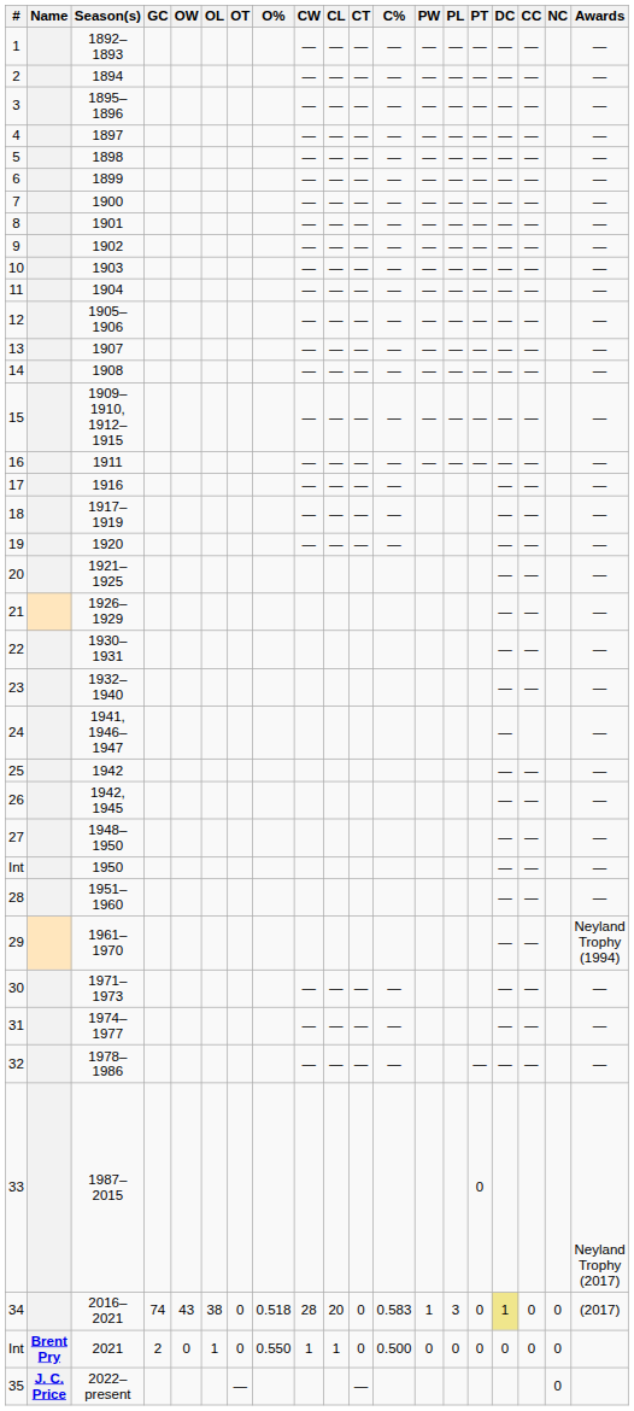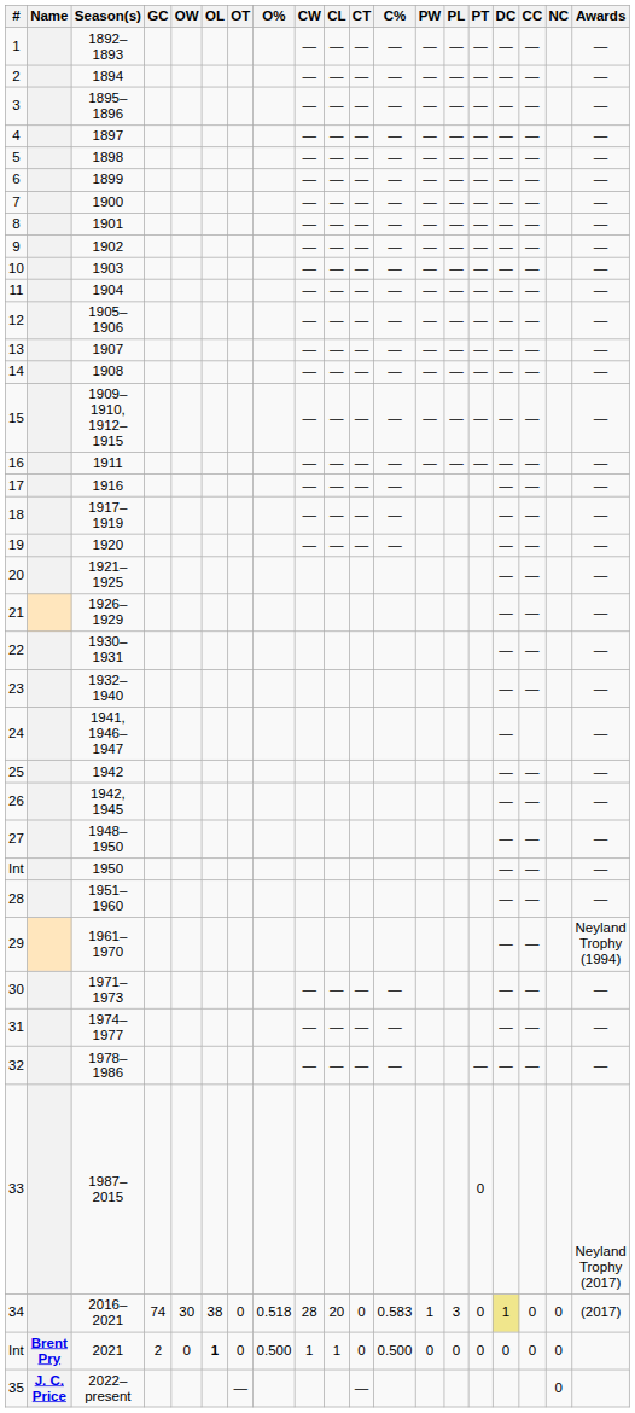2016–2021 | OW: 43 -> 30
2021 | OL: normal -> bold
2021 | O%: 0.550 -> 0.500
